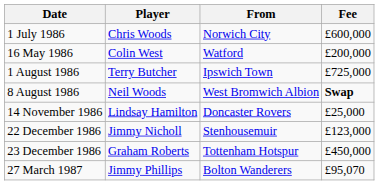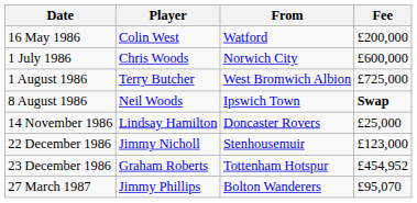rows swapped: 16 May 1986 <-> 1 July 1986
1 August 1986 | From: Ipswich Town -> West Bromwich Albion
8 August 1986 | From: West Bromwich Albion -> Ipswich Town
23 December 1986 | Fee: £450,000 -> £454,952
